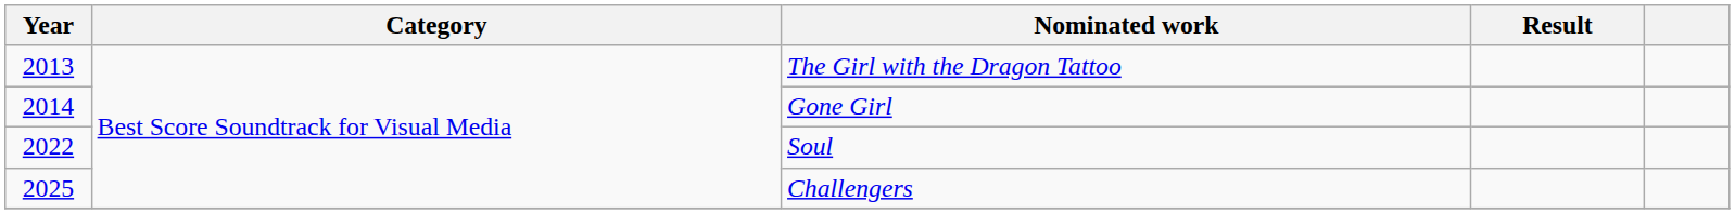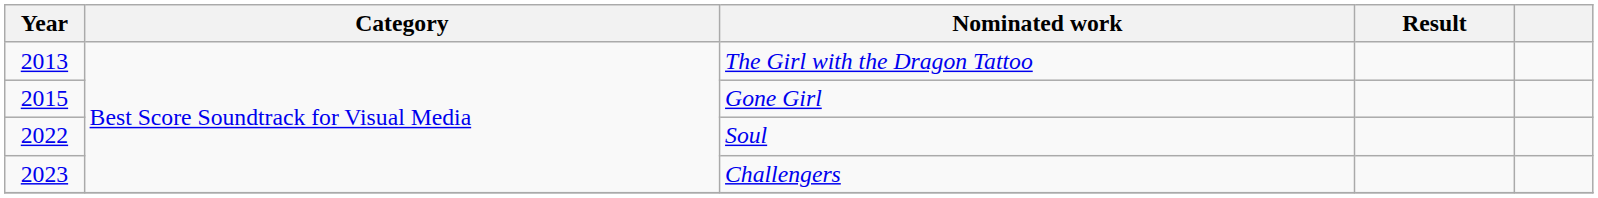Gone Girl | Year: 2014 -> 2015
Challengers | Year: 2025 -> 2023
